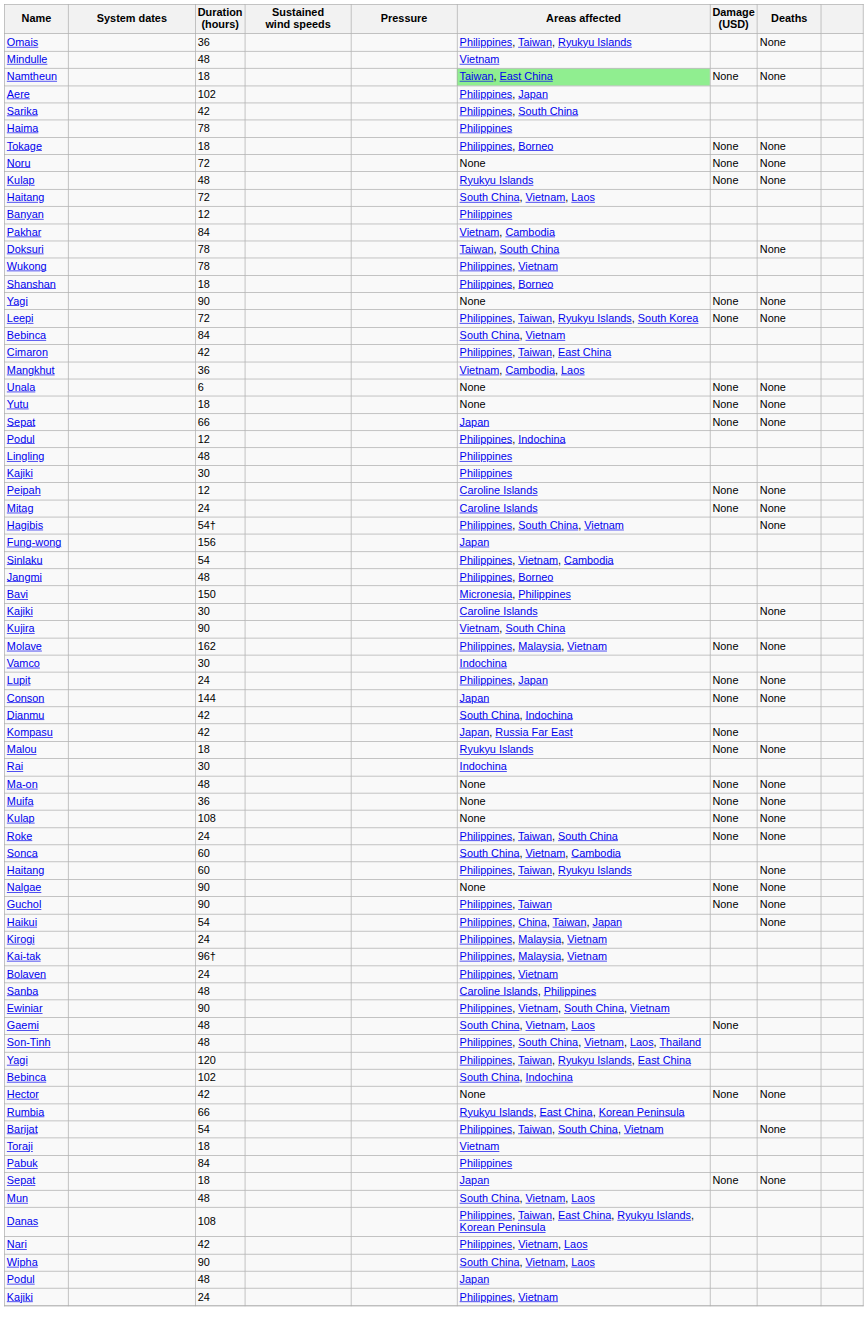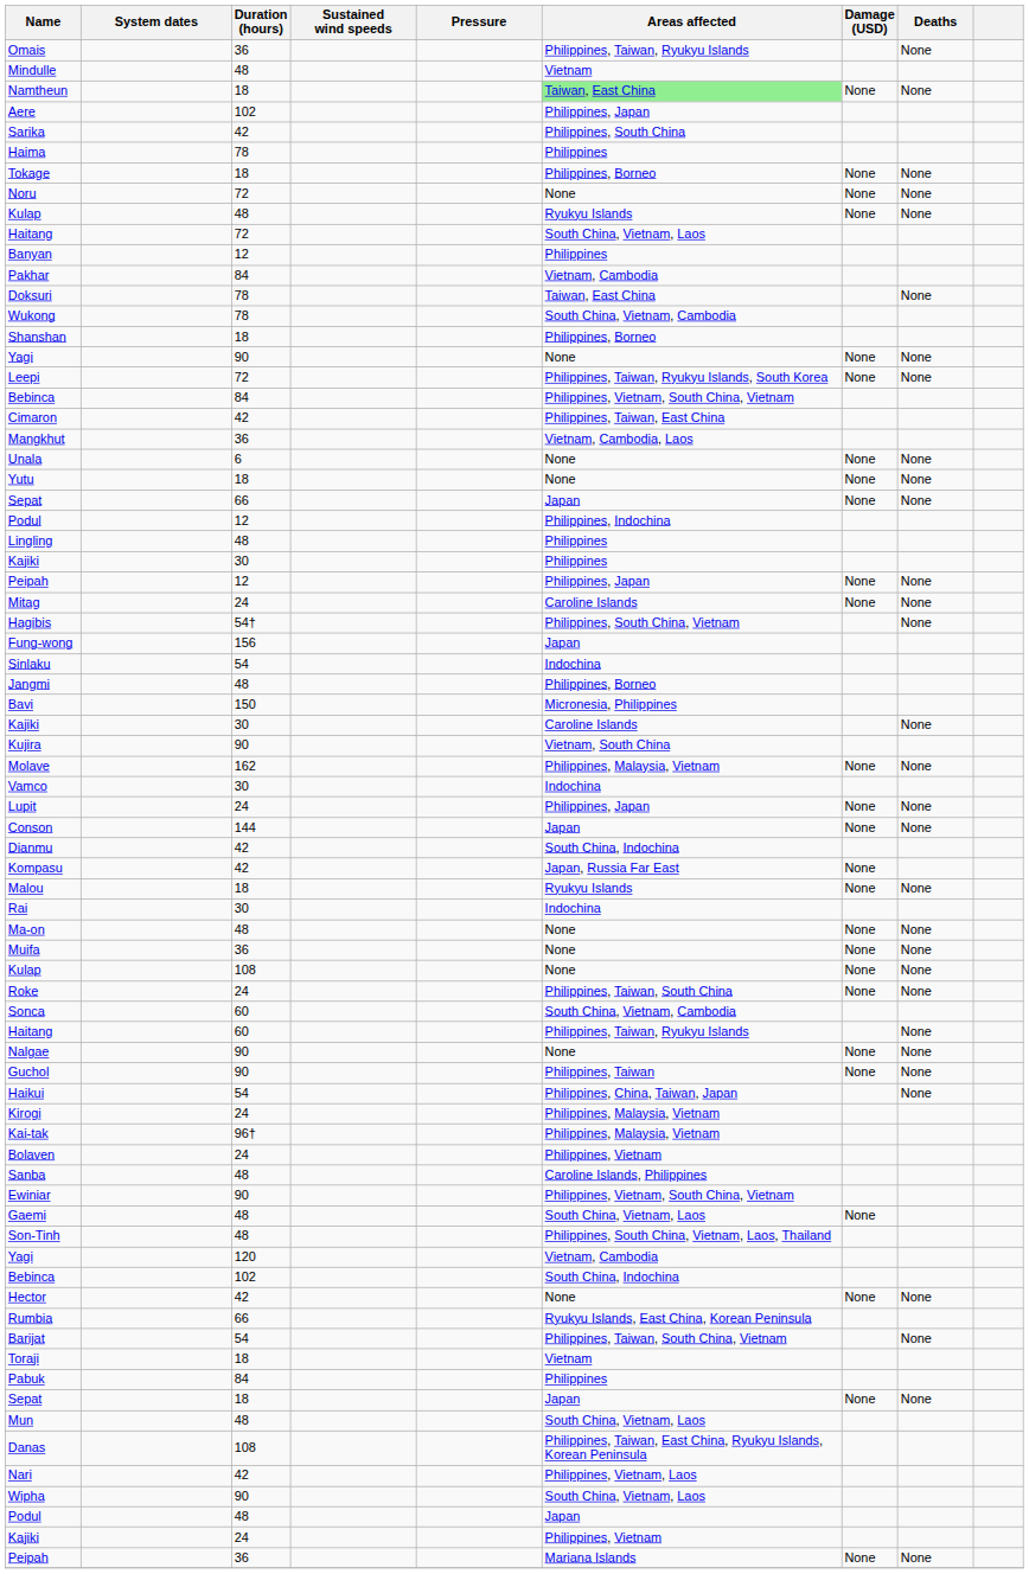Doksuri | Areas affected: Taiwan, South China -> Taiwan, East China
Wukong | Areas affected: Philippines, Vietnam -> South China, Vietnam, Cambodia
Bebinca / 84 | Areas affected: South China, Vietnam -> Philippines, Vietnam, South China, Vietnam
Peipah / 12 | Areas affected: Caroline Islands -> Philippines, Japan
Sinlaku | Areas affected: Philippines, Vietnam, Cambodia -> Indochina
Yagi / 120 | Areas affected: Philippines, Taiwan, Ryukyu Islands, East China -> Vietnam, Cambodia
+ row: Peipah | 36 | Mariana Islands | None | None
